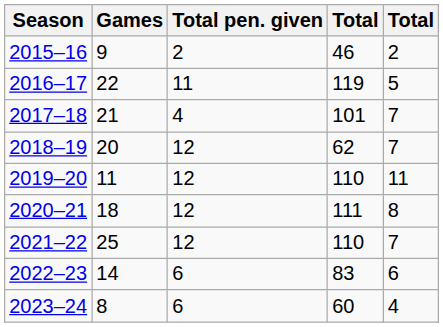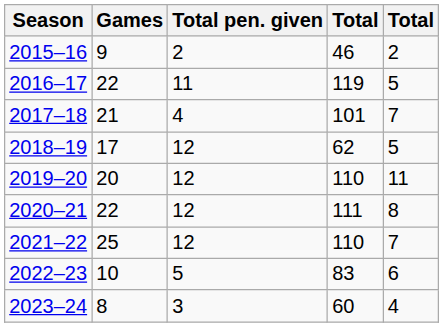2018–19 | Games: 20 -> 17
2018–19 | column 5: 7 -> 5
2019–20 | Games: 11 -> 20
2020–21 | Games: 18 -> 22
2022–23 | Games: 14 -> 10
2022–23 | Total pen. given: 6 -> 5
2023–24 | Total pen. given: 6 -> 3
